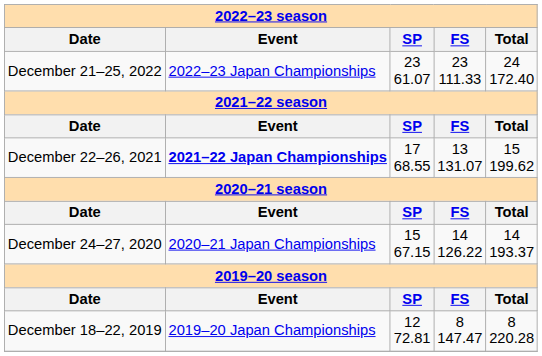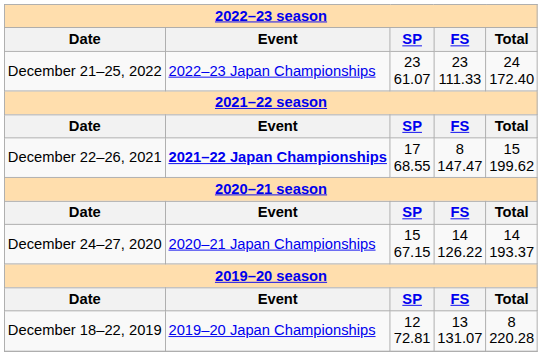December 22–26, 2021 | FS: 13 131.07 -> 8 147.47
December 18–22, 2019 | FS: 8 147.47 -> 13 131.07
